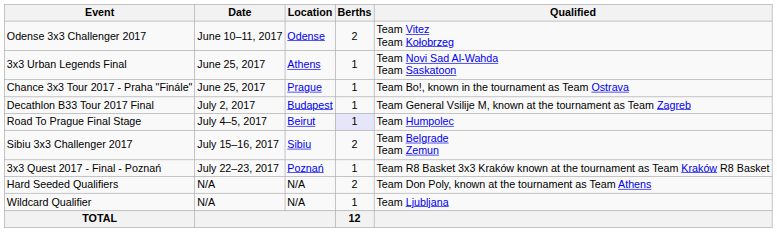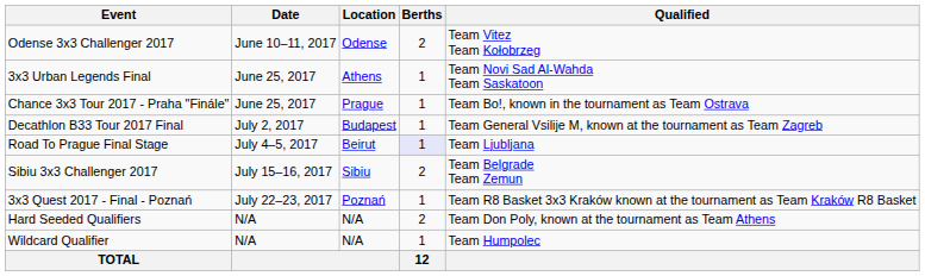Road To Prague Final Stage | Qualified: Team Humpolec -> Team Ljubljana
Wildcard Qualifier | Qualified: Team Ljubljana -> Team Humpolec
